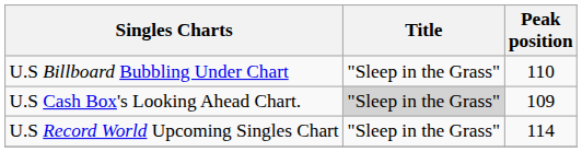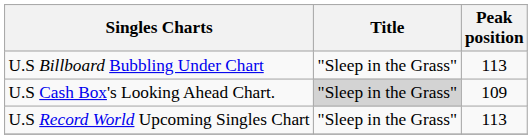U.S Billboard Bubbling Under Chart | Peak position: 110 -> 113
U.S Record World Upcoming Singles Chart | Peak position: 114 -> 113
